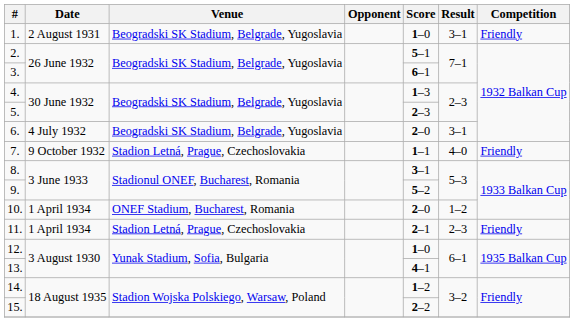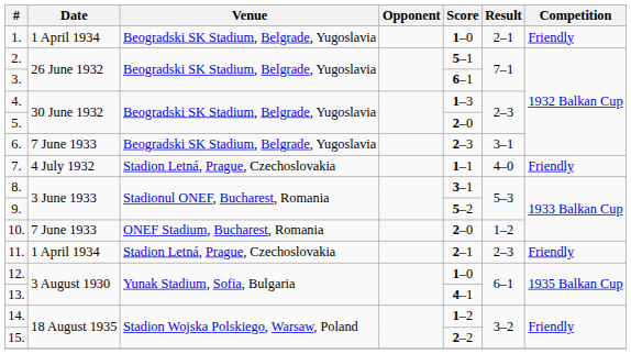1. | Date: 2 August 1931 -> 1 April 1934
1. | Result: 3–1 -> 2–1
5. | Score: 2–3 -> 2–0
6. | Date: 4 July 1932 -> 7 June 1933
6. | Score: 2–0 -> 2–3
7. | Date: 9 October 1932 -> 4 July 1932
10. | Date: 1 April 1934 -> 7 June 1933
